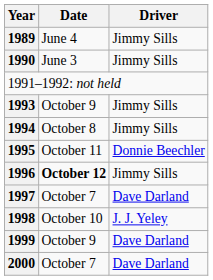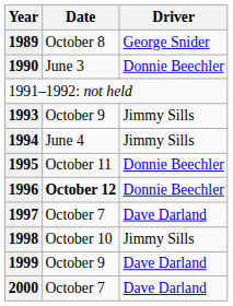1989 | Date: June 4 -> October 8
1989 | Driver: Jimmy Sills -> George Snider
1990 | Driver: Jimmy Sills -> Donnie Beechler
1994 | Date: October 8 -> June 4
1996 | Driver: Jimmy Sills -> Donnie Beechler
1998 | Driver: J. J. Yeley -> Jimmy Sills
